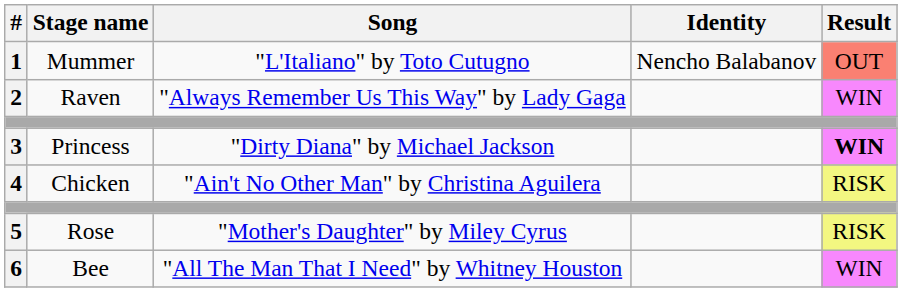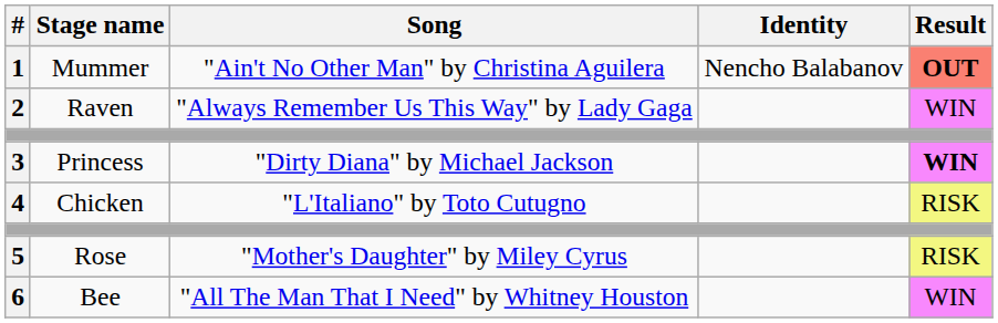1 | Song: "L'Italiano" by Toto Cutugno -> "Ain't No Other Man" by Christina Aguilera
1 | Result: normal -> bold
4 | Song: "Ain't No Other Man" by Christina Aguilera -> "L'Italiano" by Toto Cutugno
